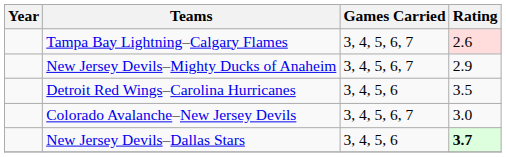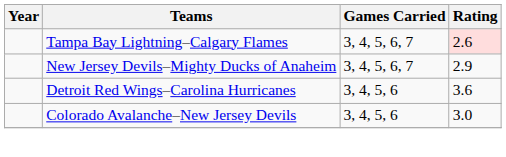Detroit Red Wings–Carolina Hurricanes | Rating: 3.5 -> 3.6
Colorado Avalanche–New Jersey Devils | Games Carried: 3, 4, 5, 6, 7 -> 3, 4, 5, 6
- row: New Jersey Devils–Dallas Stars | 3, 4, 5, 6 | 3.7
